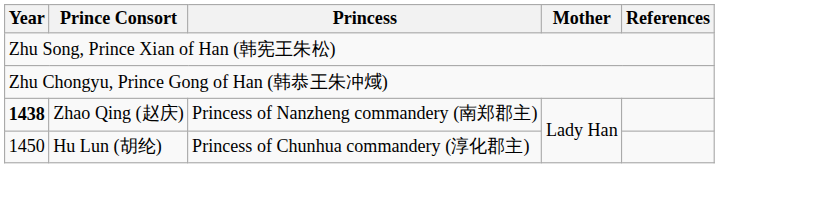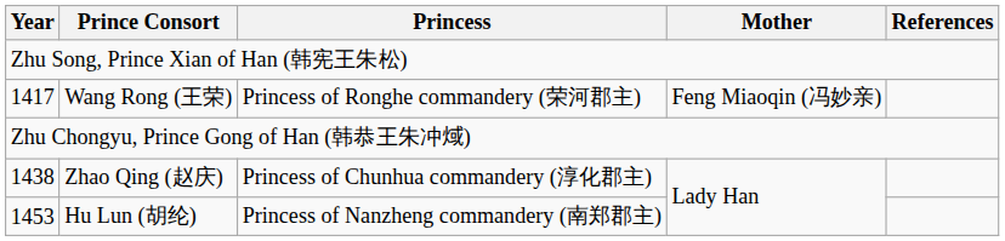+ row: 1417 | Wang Rong (王荣) | Princess of Ronghe commandery (荣河郡主) | Feng Miaoqin (冯妙亲)
Zhao Qing (赵庆) | Year: bold -> normal
Zhao Qing (赵庆) | Princess: Princess of Nanzheng commandery (南郑郡主) -> Princess of Chunhua commandery (淳化郡主)
Hu Lun (胡纶) | Year: 1450 -> 1453
Hu Lun (胡纶) | Princess: Princess of Chunhua commandery (淳化郡主) -> Princess of Nanzheng commandery (南郑郡主)
